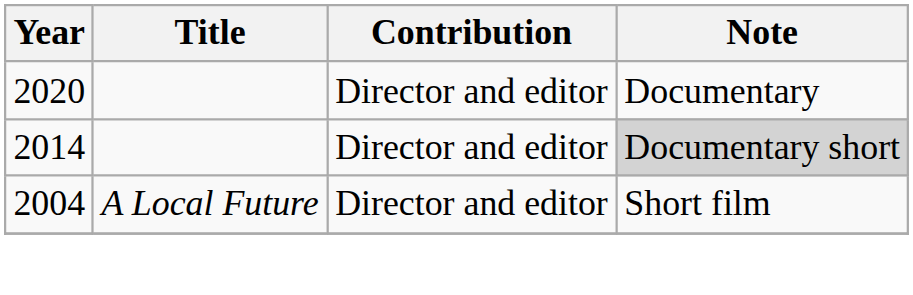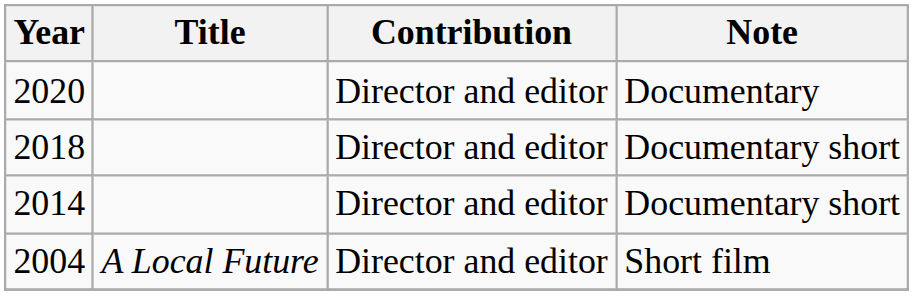+ row: 2018 | Director and editor | Documentary short
2014 | Note: lightgrey background -> no background
